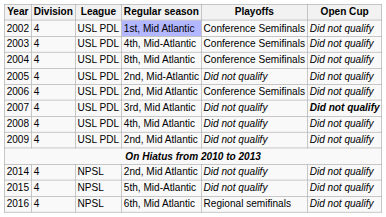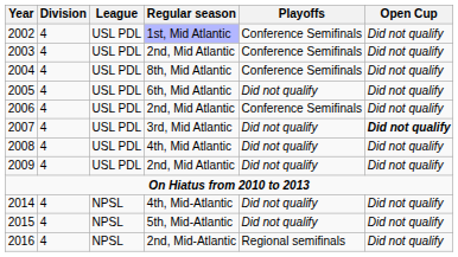2003 | Regular season: 4th, Mid-Atlantic -> 2nd, Mid Atlantic
2005 | Regular season: 2nd, Mid-Atlantic -> 6th, Mid Atlantic
2014 | Regular season: 2nd, Mid Atlantic -> 4th, Mid-Atlantic
2016 | Regular season: 6th, Mid Atlantic -> 2nd, Mid-Atlantic
